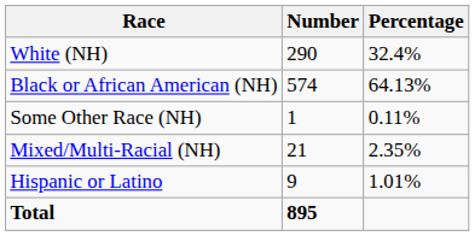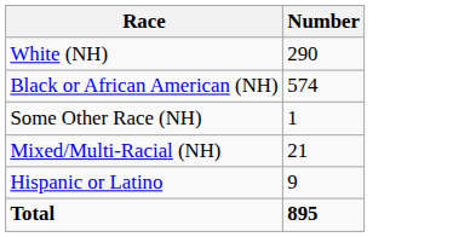- column: Percentage | 32.4% | 64.13% | 0.11% | 2.35% | 1.01%
